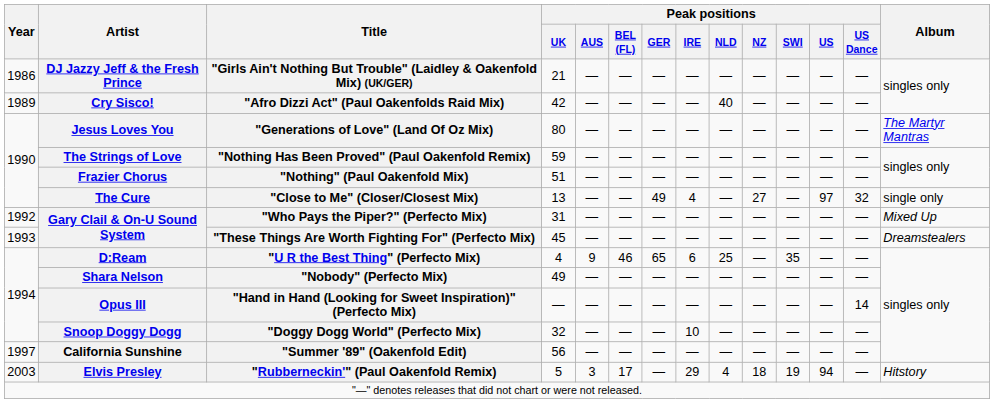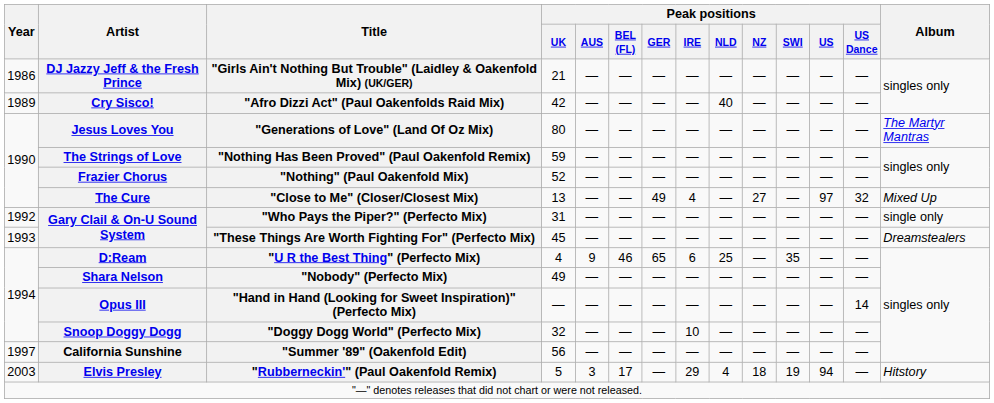"Nothing" (Paul Oakenfold Mix) | Peak positions / UK: 51 -> 52
"Close to Me" (Closer/Closest Mix) | Album: single only -> Mixed Up
"Who Pays the Piper?" (Perfecto Mix) | Album: Mixed Up -> single only
